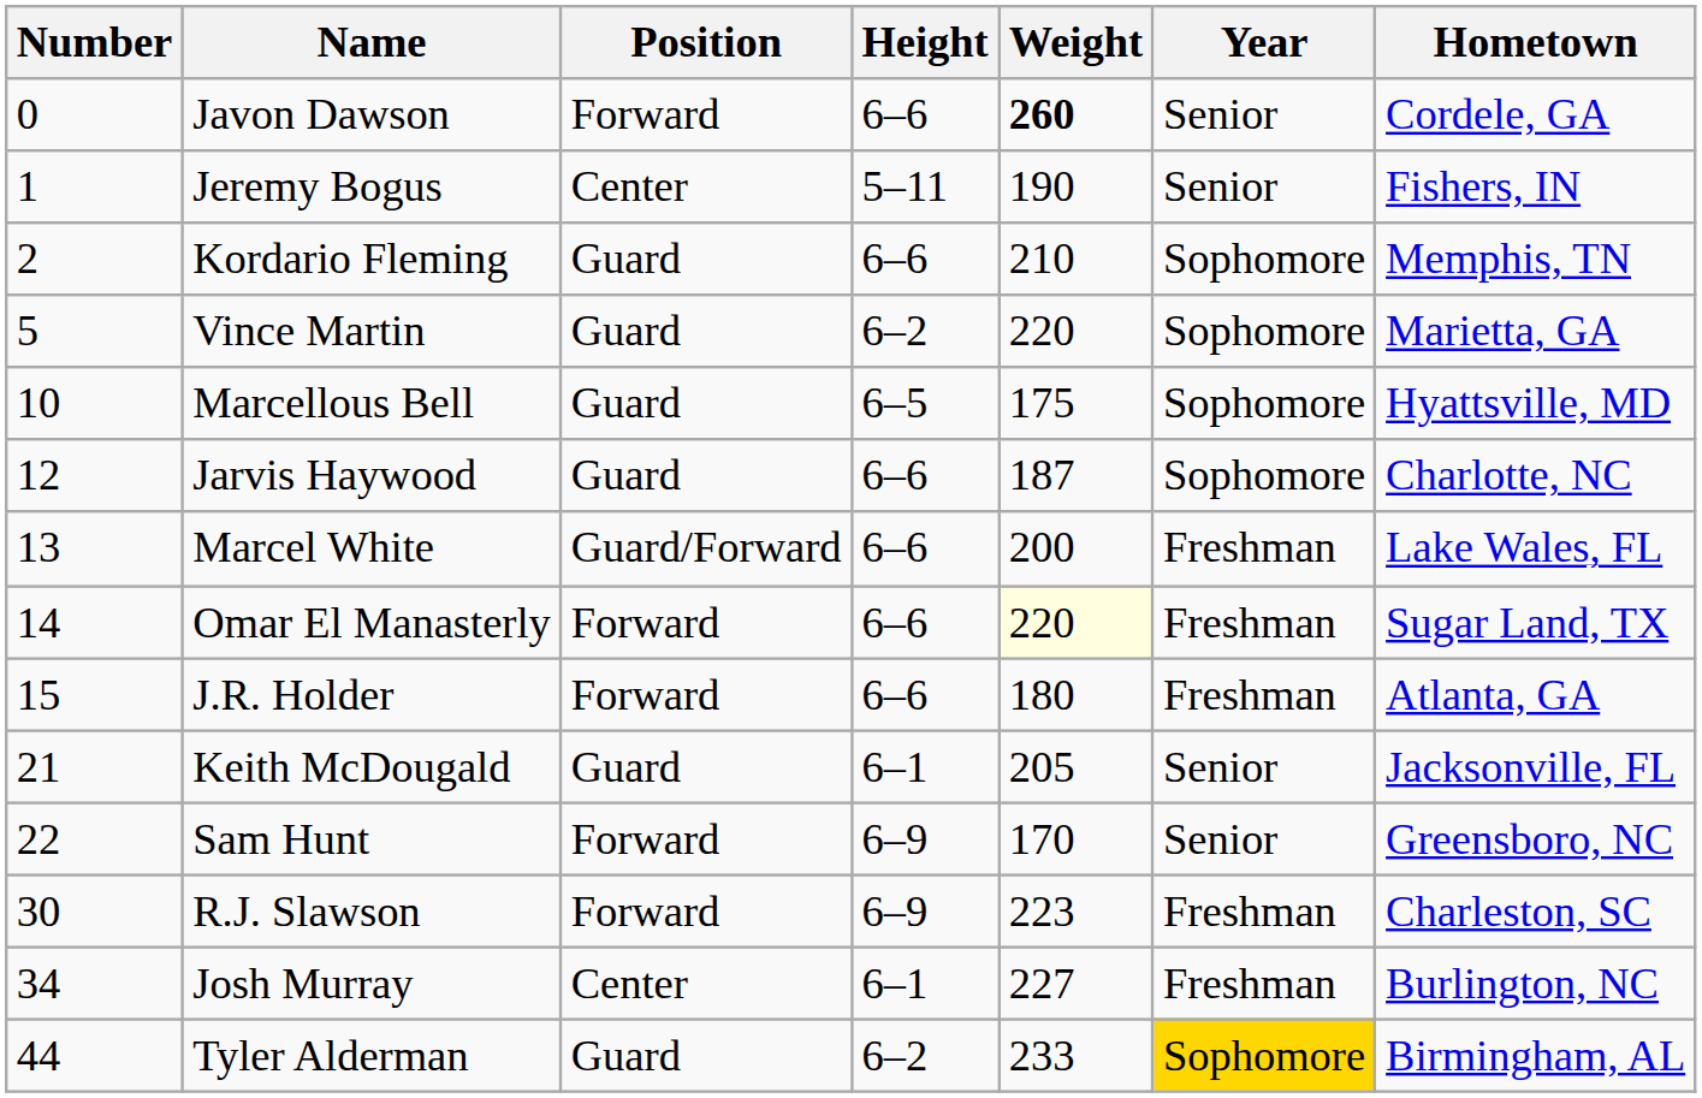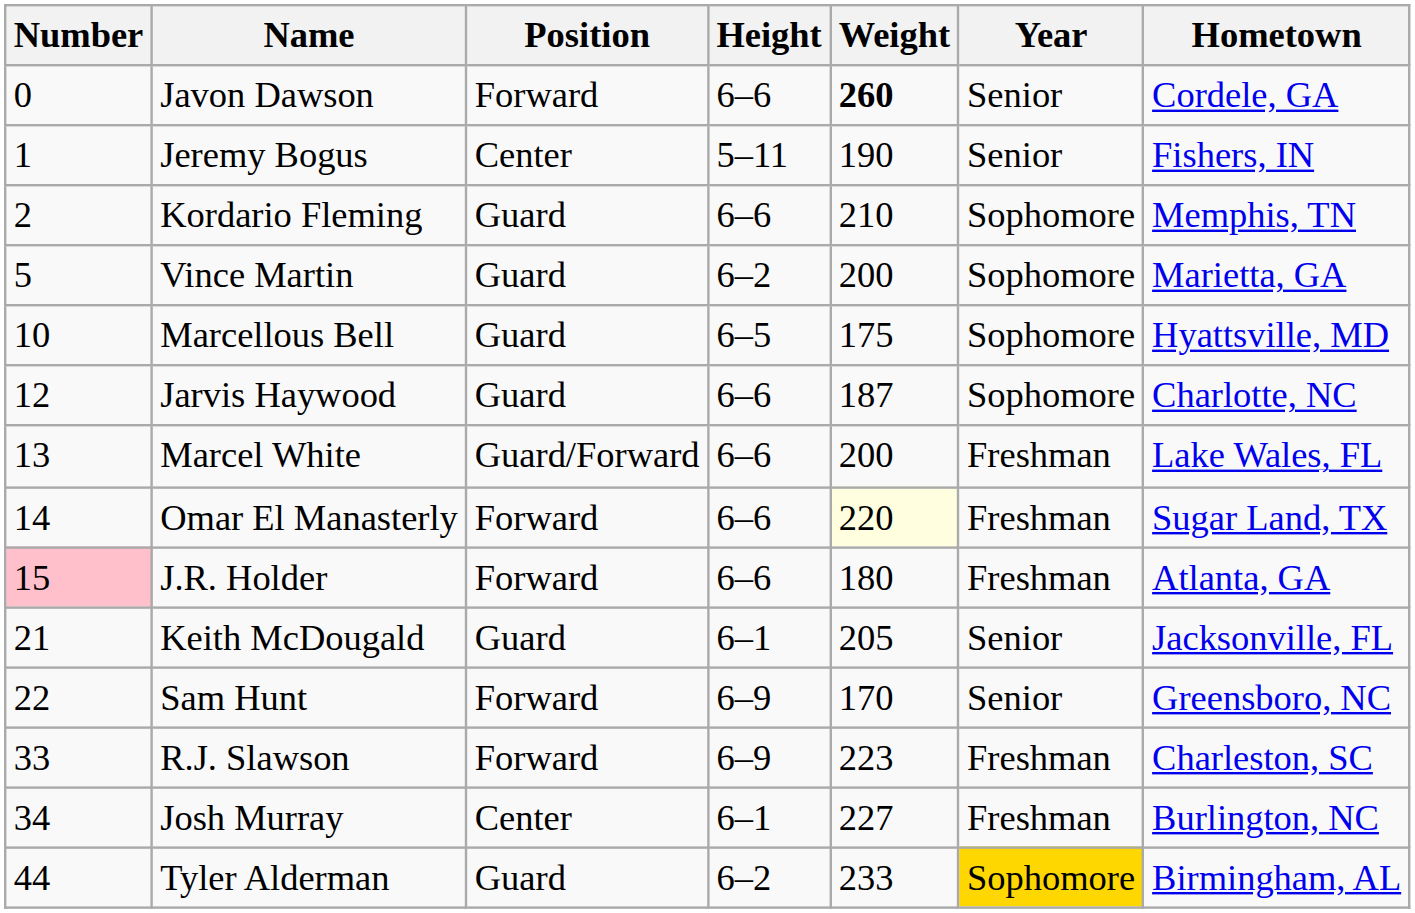Vince Martin | Weight: 220 -> 200
J.R. Holder | Number: no background -> pink background
R.J. Slawson | Number: 30 -> 33
